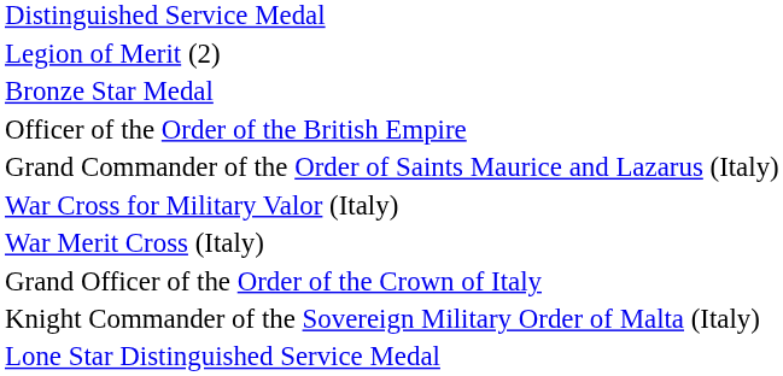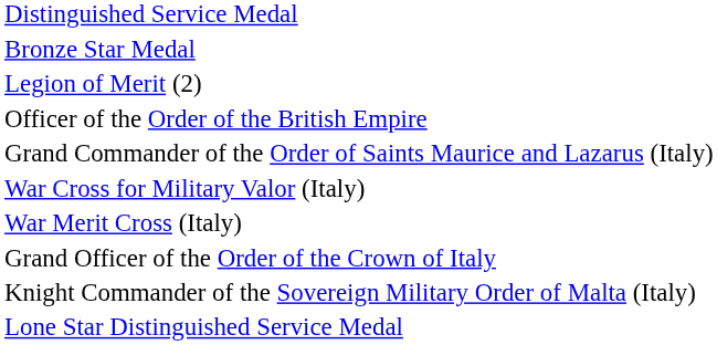rows swapped: Legion of Merit (2) <-> Bronze Star Medal
